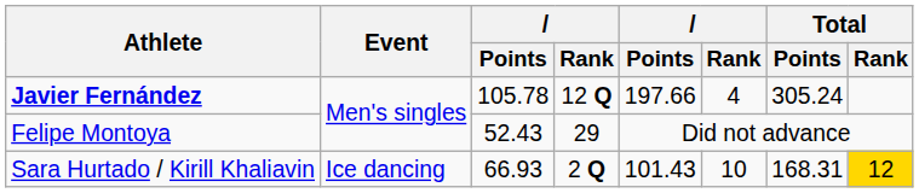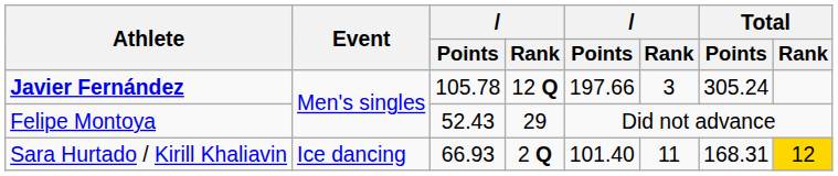Javier Fernández | column 6: 4 -> 3
Sara Hurtado / Kirill Khaliavin | column 5: 101.43 -> 101.40
Sara Hurtado / Kirill Khaliavin | column 6: 10 -> 11
